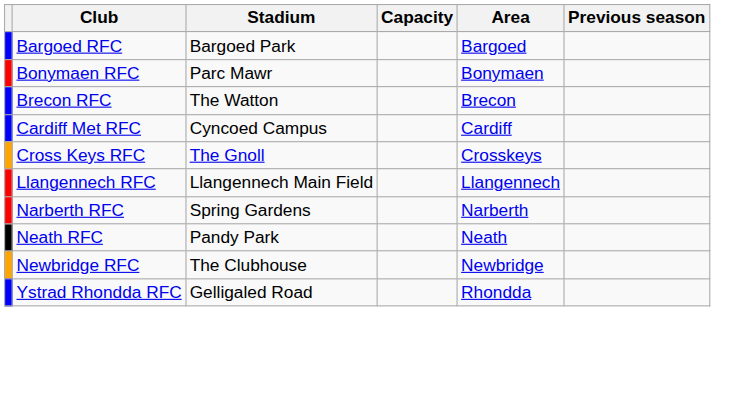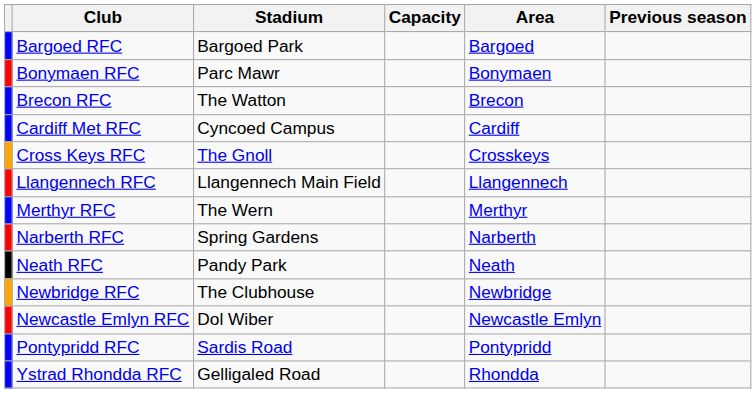+ row: Merthyr RFC | The Wern | Merthyr
+ row: Newcastle Emlyn RFC | Dol Wiber | Newcastle Emlyn
+ row: Pontypridd RFC | Sardis Road | Pontypridd
